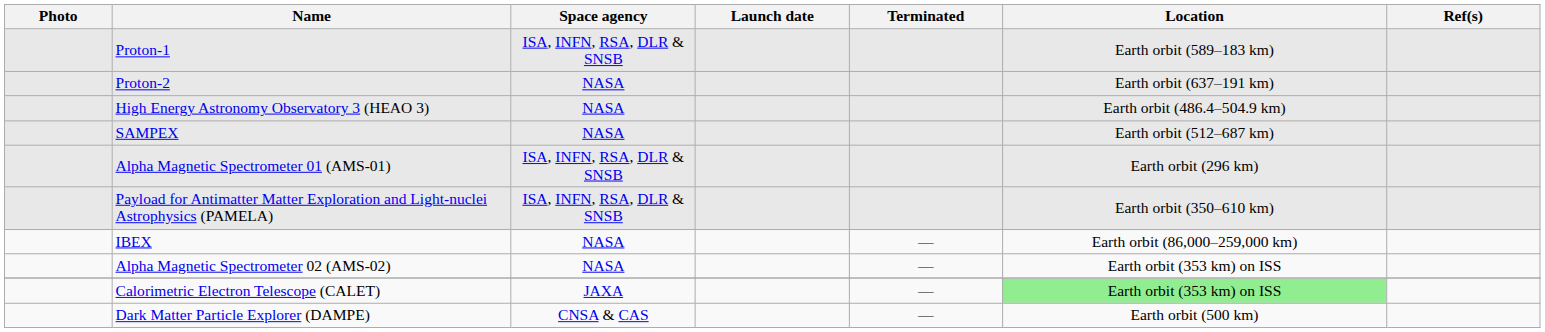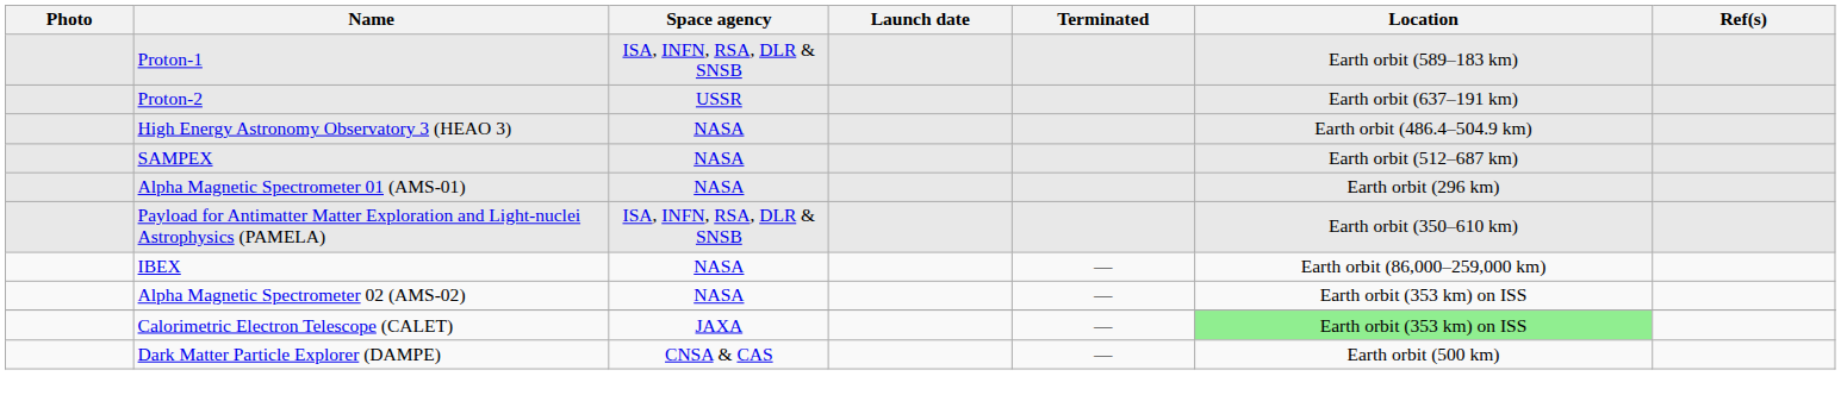Proton-2 | Space agency: NASA -> USSR
Alpha Magnetic Spectrometer 01 (AMS-01) | Space agency: ISA, INFN, RSA, DLR & SNSB -> NASA
